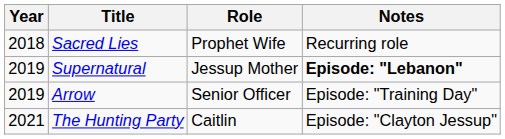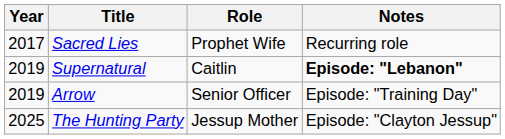Sacred Lies | Year: 2018 -> 2017
Supernatural | Role: Jessup Mother -> Caitlin
The Hunting Party | Year: 2021 -> 2025
The Hunting Party | Role: Caitlin -> Jessup Mother
